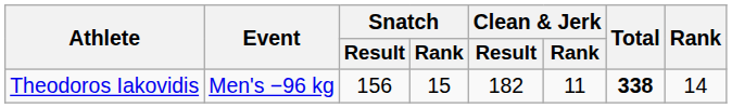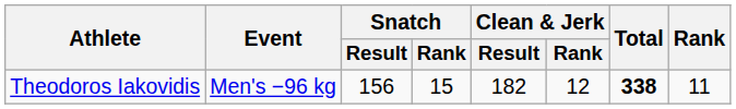Theodoros Iakovidis | Clean & Jerk / Rank: 11 -> 12
Theodoros Iakovidis | Rank: 14 -> 11
